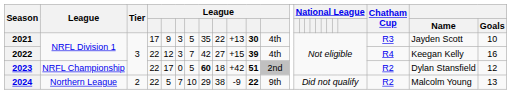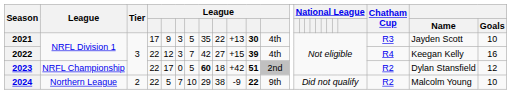2024 | Goals: 13 -> 10
